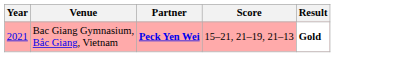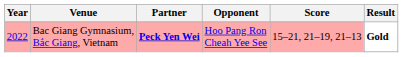+ column: Opponent | Hoo Pang Ron Cheah Yee See
Bac Giang Gymnasium, Bắc Giang, Vietnam | Year: 2021 -> 2022
